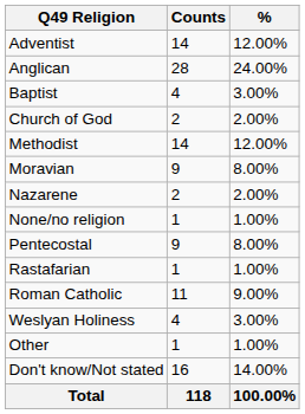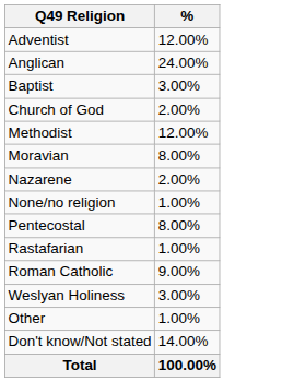- column: Counts | 14 | 28 | 4 | 2 | 14 | 9 | 2 | 1 | 9 | 1 | 11 | 4 | 1 | 16 | 118
